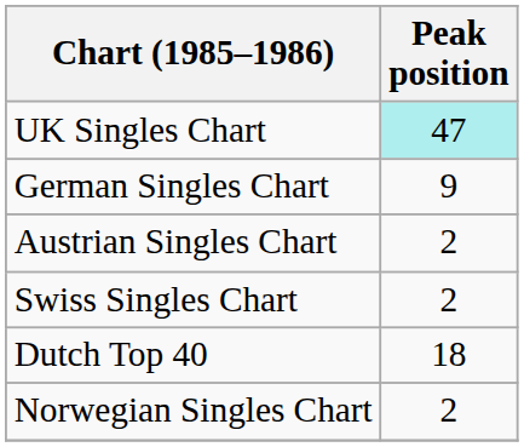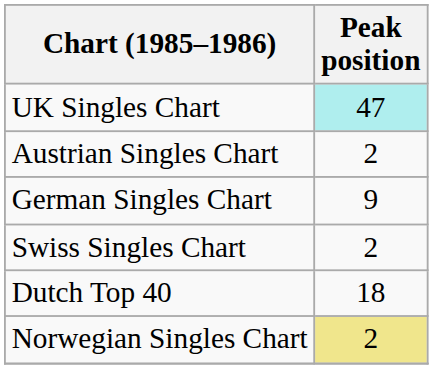rows swapped: German Singles Chart <-> Austrian Singles Chart
Norwegian Singles Chart | Peak position: no background -> khaki background
